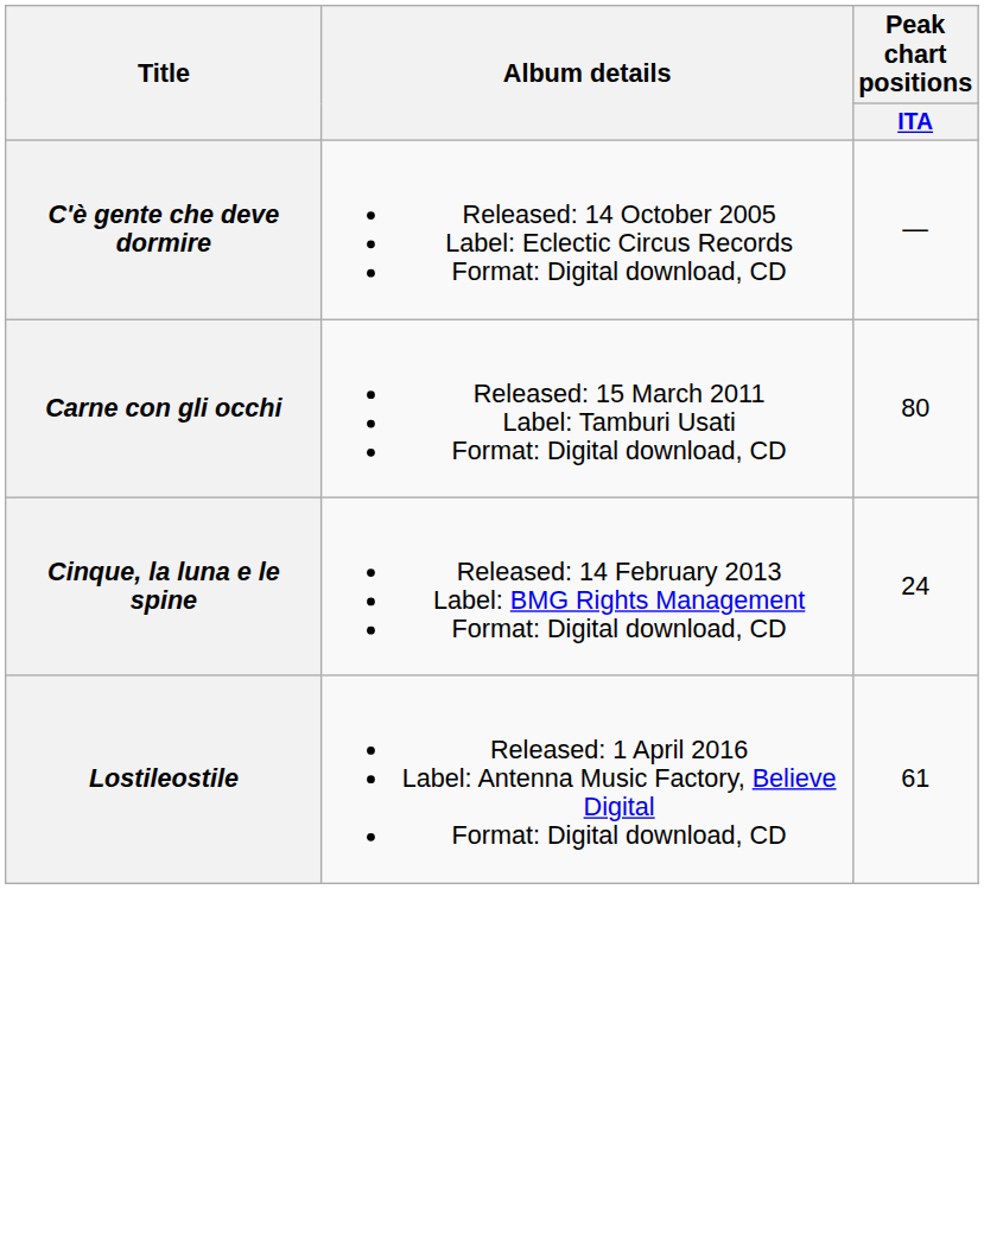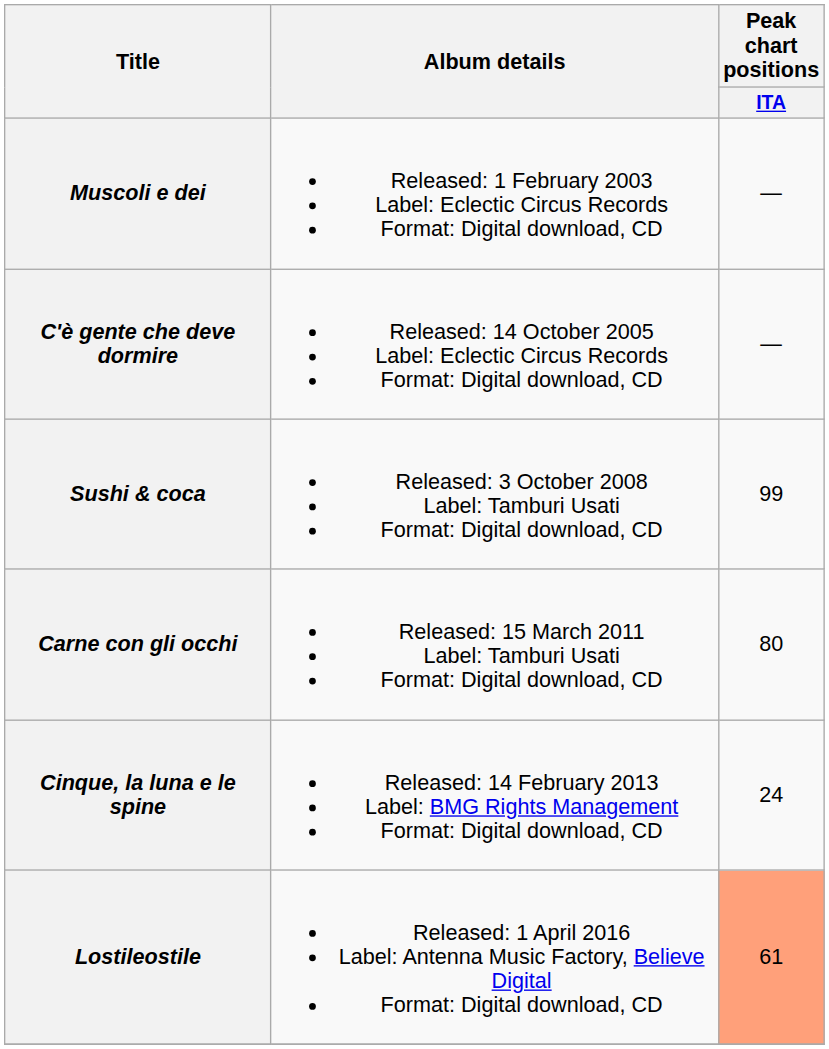+ row: Muscoli e dei | Released: 1 February 2003 Label: Eclectic Circus Records Format: Digital download, CD | —
+ row: Sushi & coca | Released: 3 October 2008 Label: Tamburi Usati Format: Digital download, CD | 99
Lostileostile | Peak chart positions / ITA: no background -> lightsalmon background
